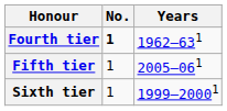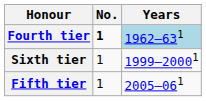Fourth tier | Years: no background -> lightblue background
rows swapped: Fifth tier <-> Sixth tier
